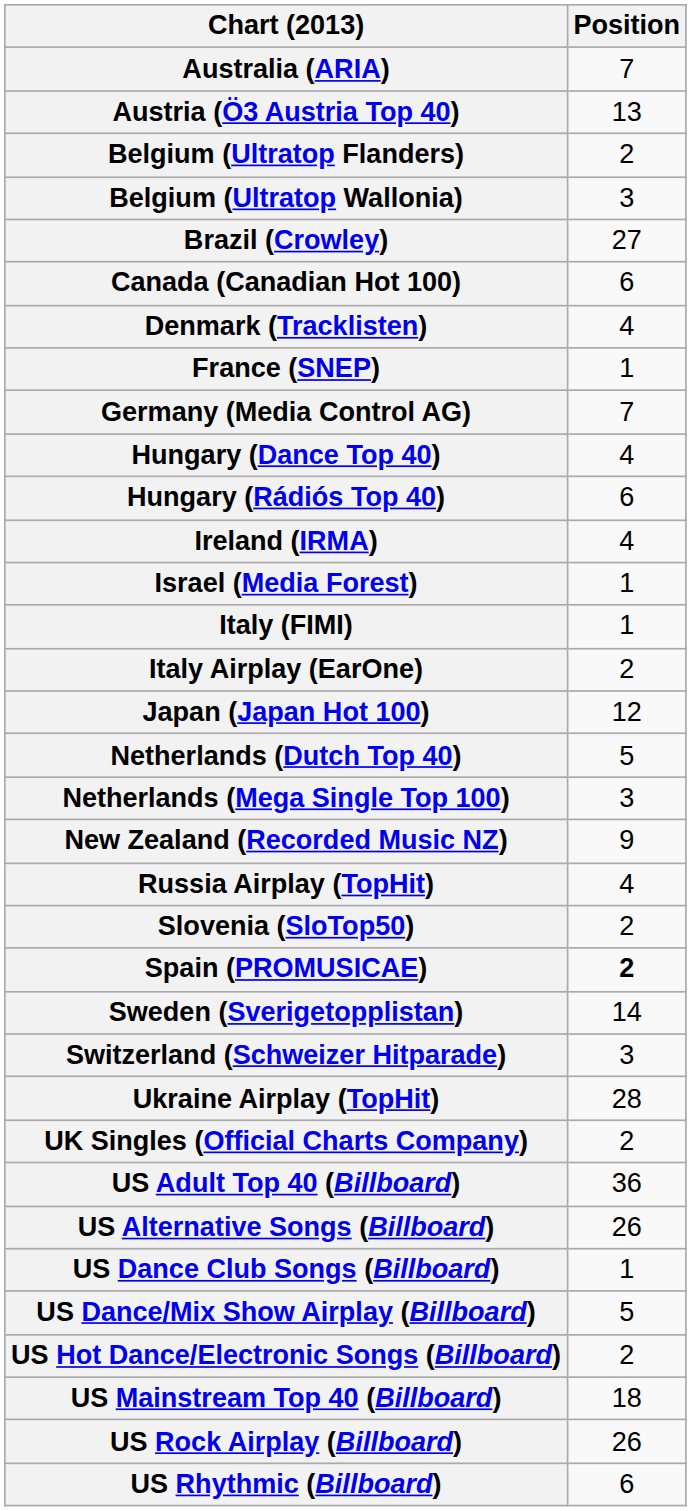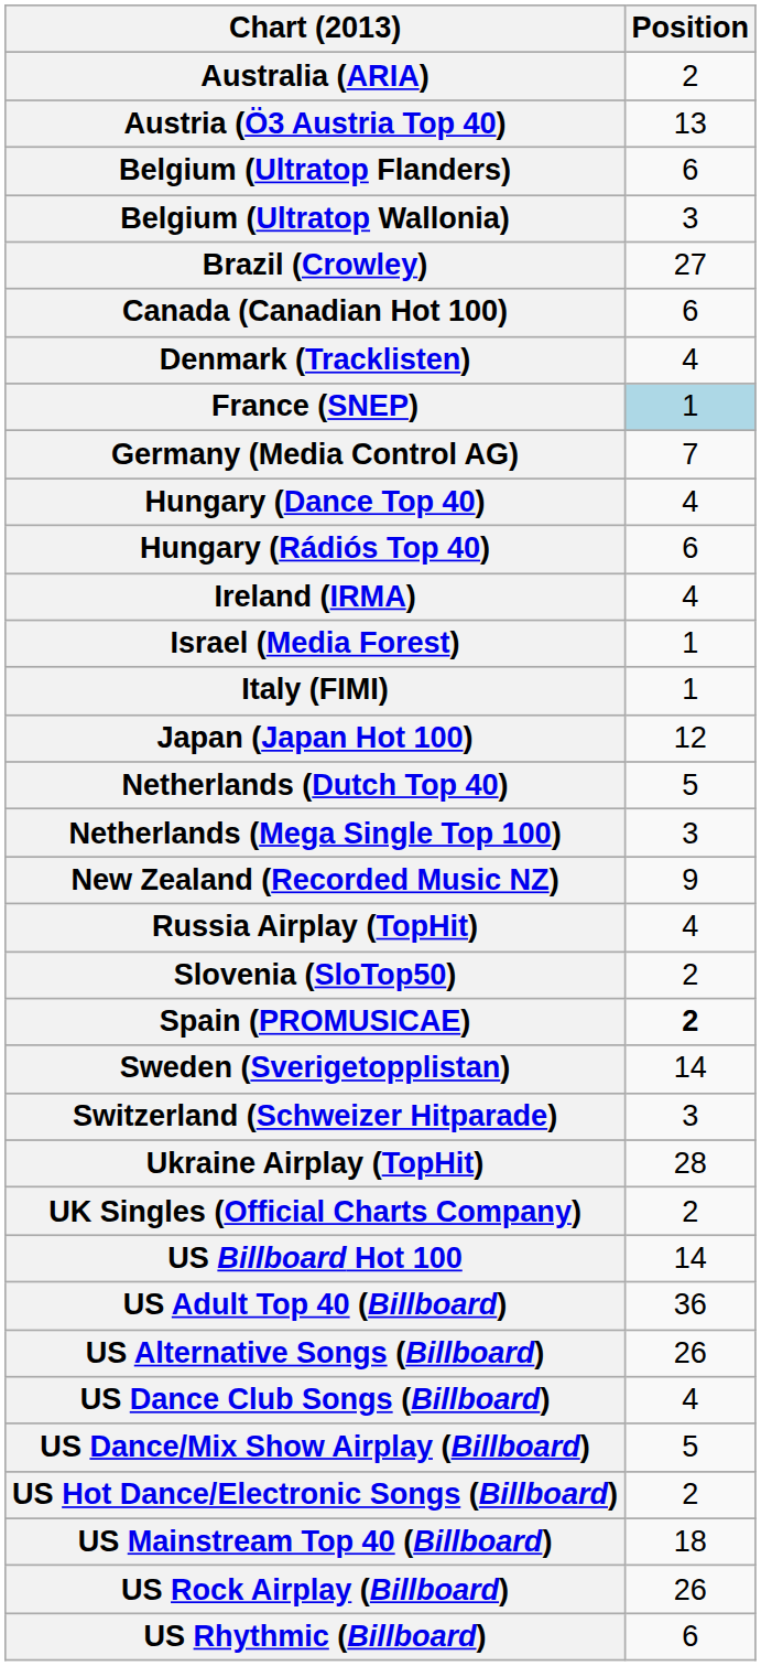Australia (ARIA) | Position: 7 -> 2
Belgium (Ultratop Flanders) | Position: 2 -> 6
France (SNEP) | Position: no background -> lightblue background
- row: Italy Airplay (EarOne) | 2
+ row: US Billboard Hot 100 | 14
US Dance Club Songs (Billboard) | Position: 1 -> 4
